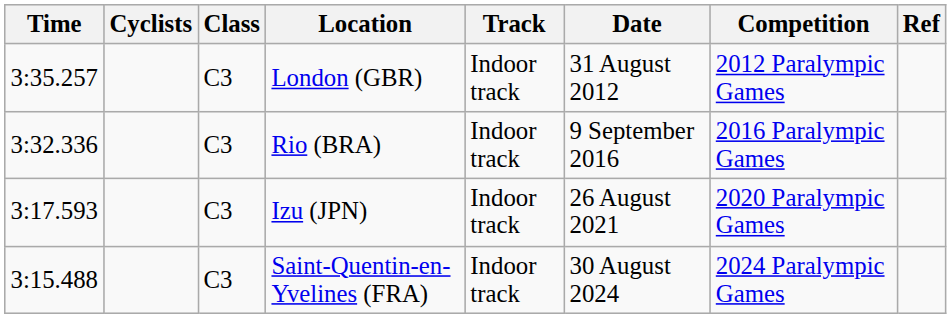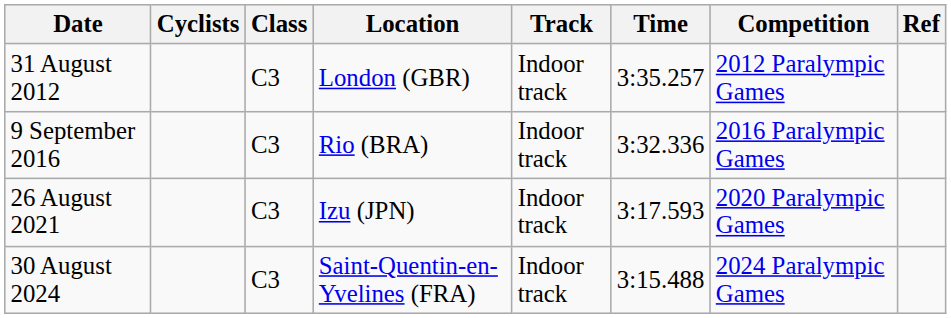columns swapped: Time <-> Date
